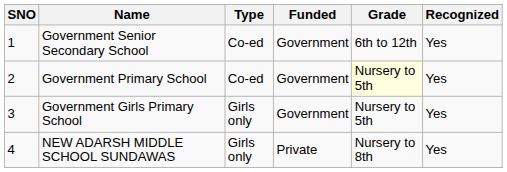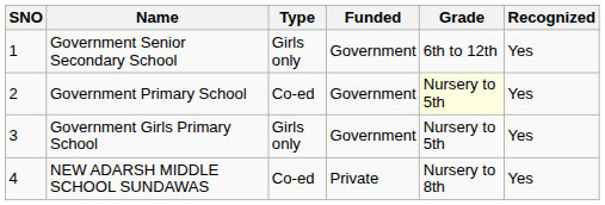Government Senior Secondary School | Type: Co-ed -> Girls only
NEW ADARSH MIDDLE SCHOOL SUNDAWAS | Type: Girls only -> Co-ed
